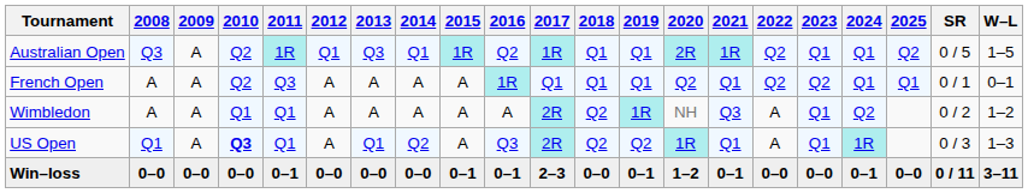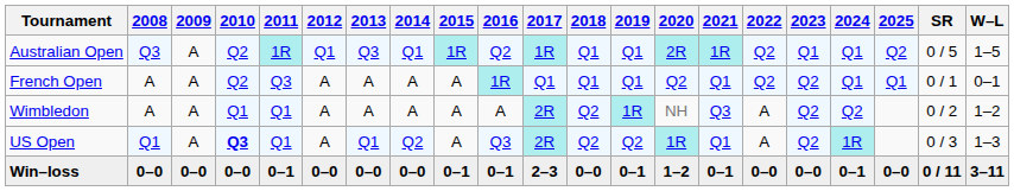Wimbledon | 2023: Q1 -> Q2
US Open | 2023: Q1 -> Q2
